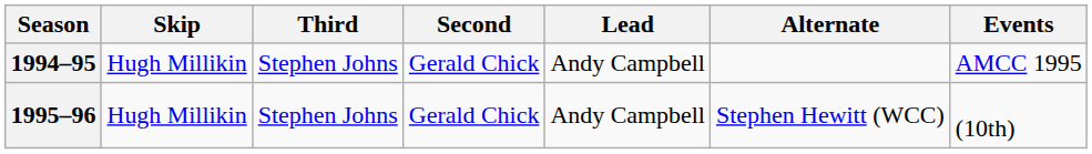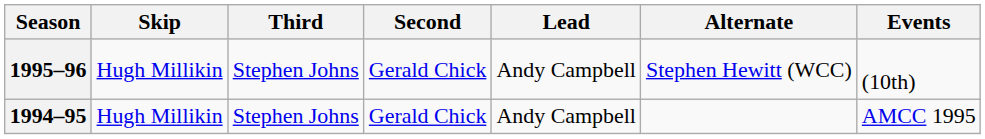rows swapped: 1994–95 <-> 1995–96
